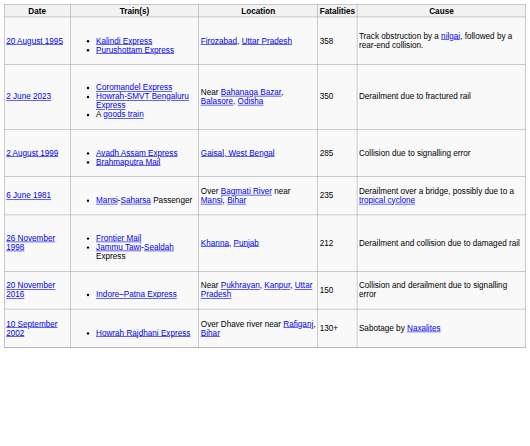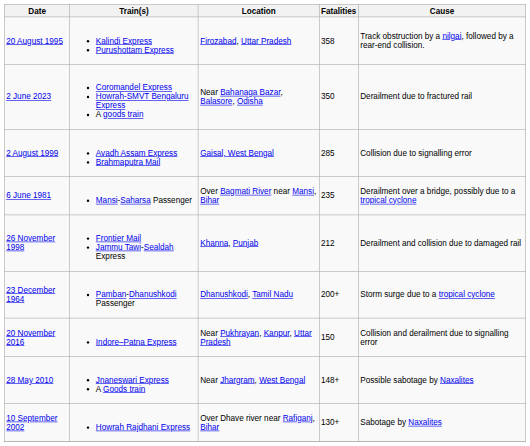+ row: 23 December 1964 | Pamban-Dhanushkodi Passenger | Dhanushkodi, Tamil Nadu | 200+ | Storm surge due to a tropical cyclone
+ row: 28 May 2010 | Jnaneswari Express A Goods train | Near Jhargram, West Bengal | 148+ | Possible sabotage by Naxalites
